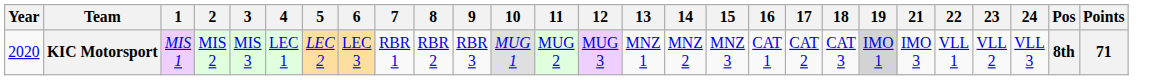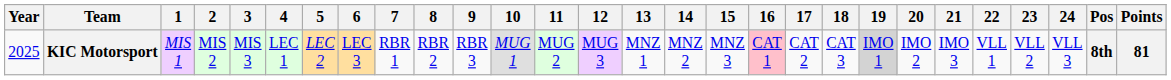+ column: 20 | IMO 2
KIC Motorsport | Year: 2020 -> 2025
KIC Motorsport | 16: no background -> pink background
KIC Motorsport | Points: 71 -> 81
